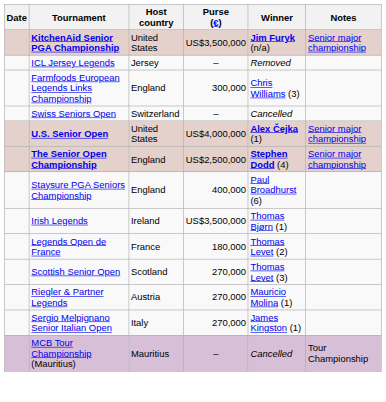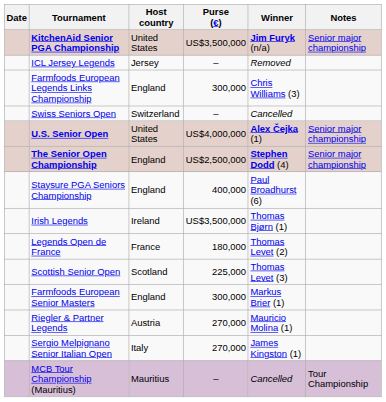Scottish Senior Open | Purse (€): 270,000 -> 225,000
+ row: Farmfoods European Senior Masters | England | 300,000 | Markus Brier (1)
